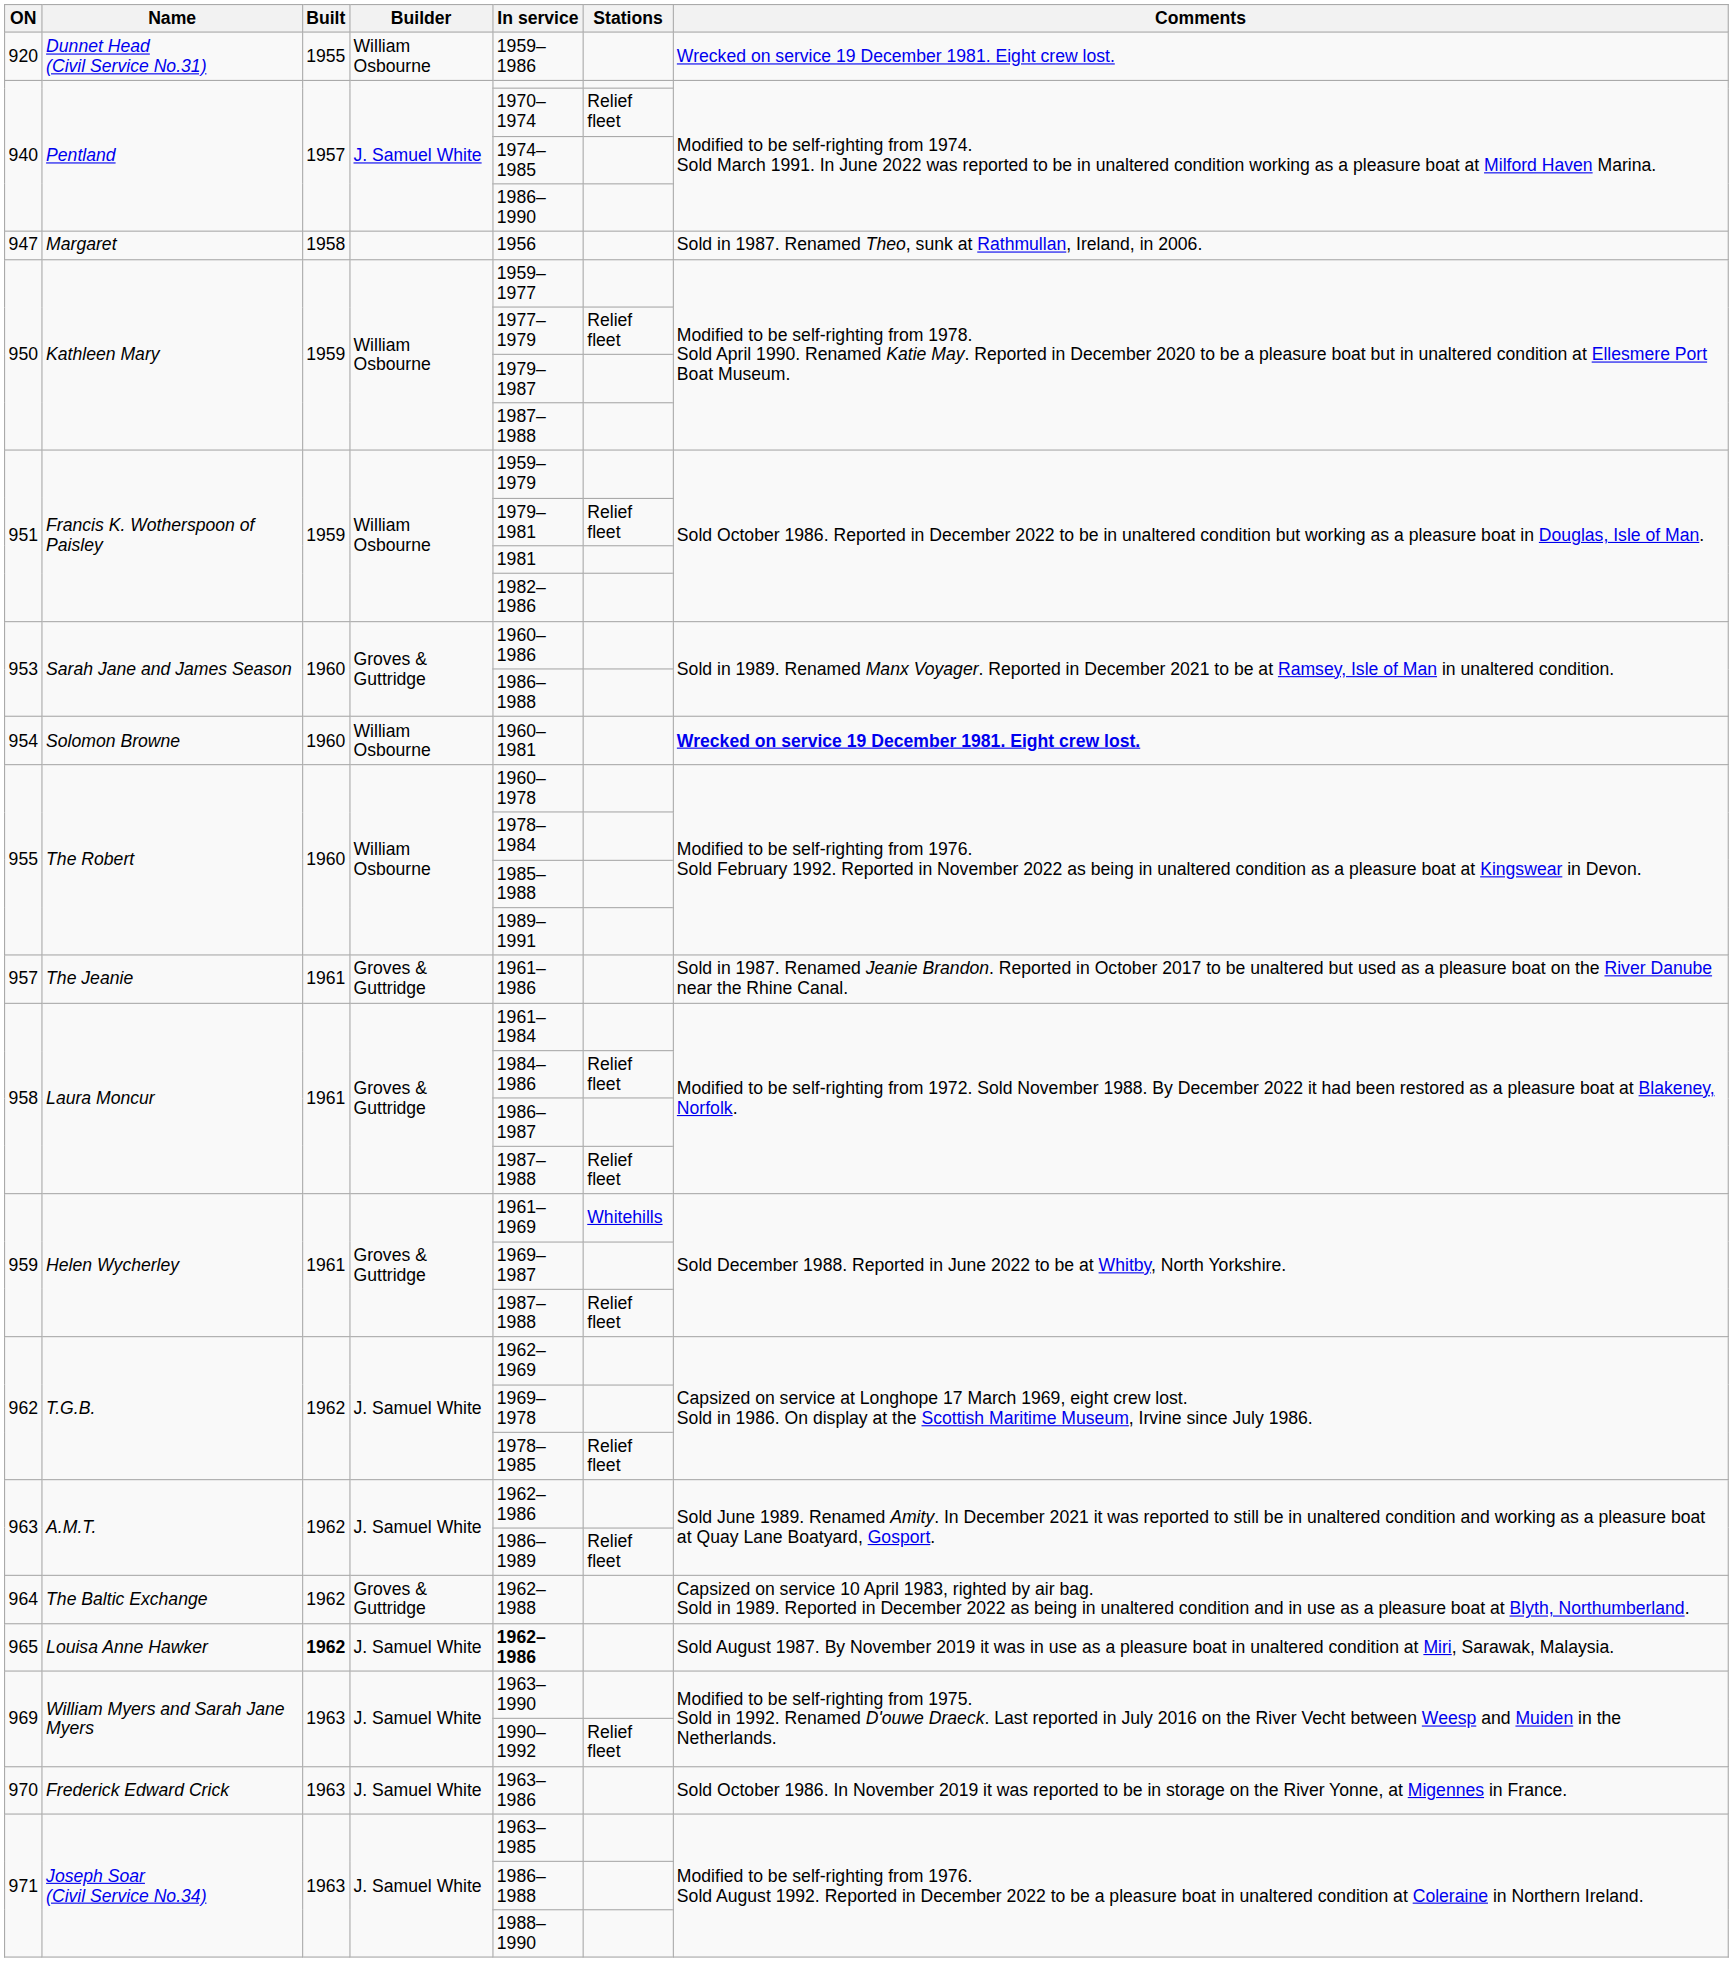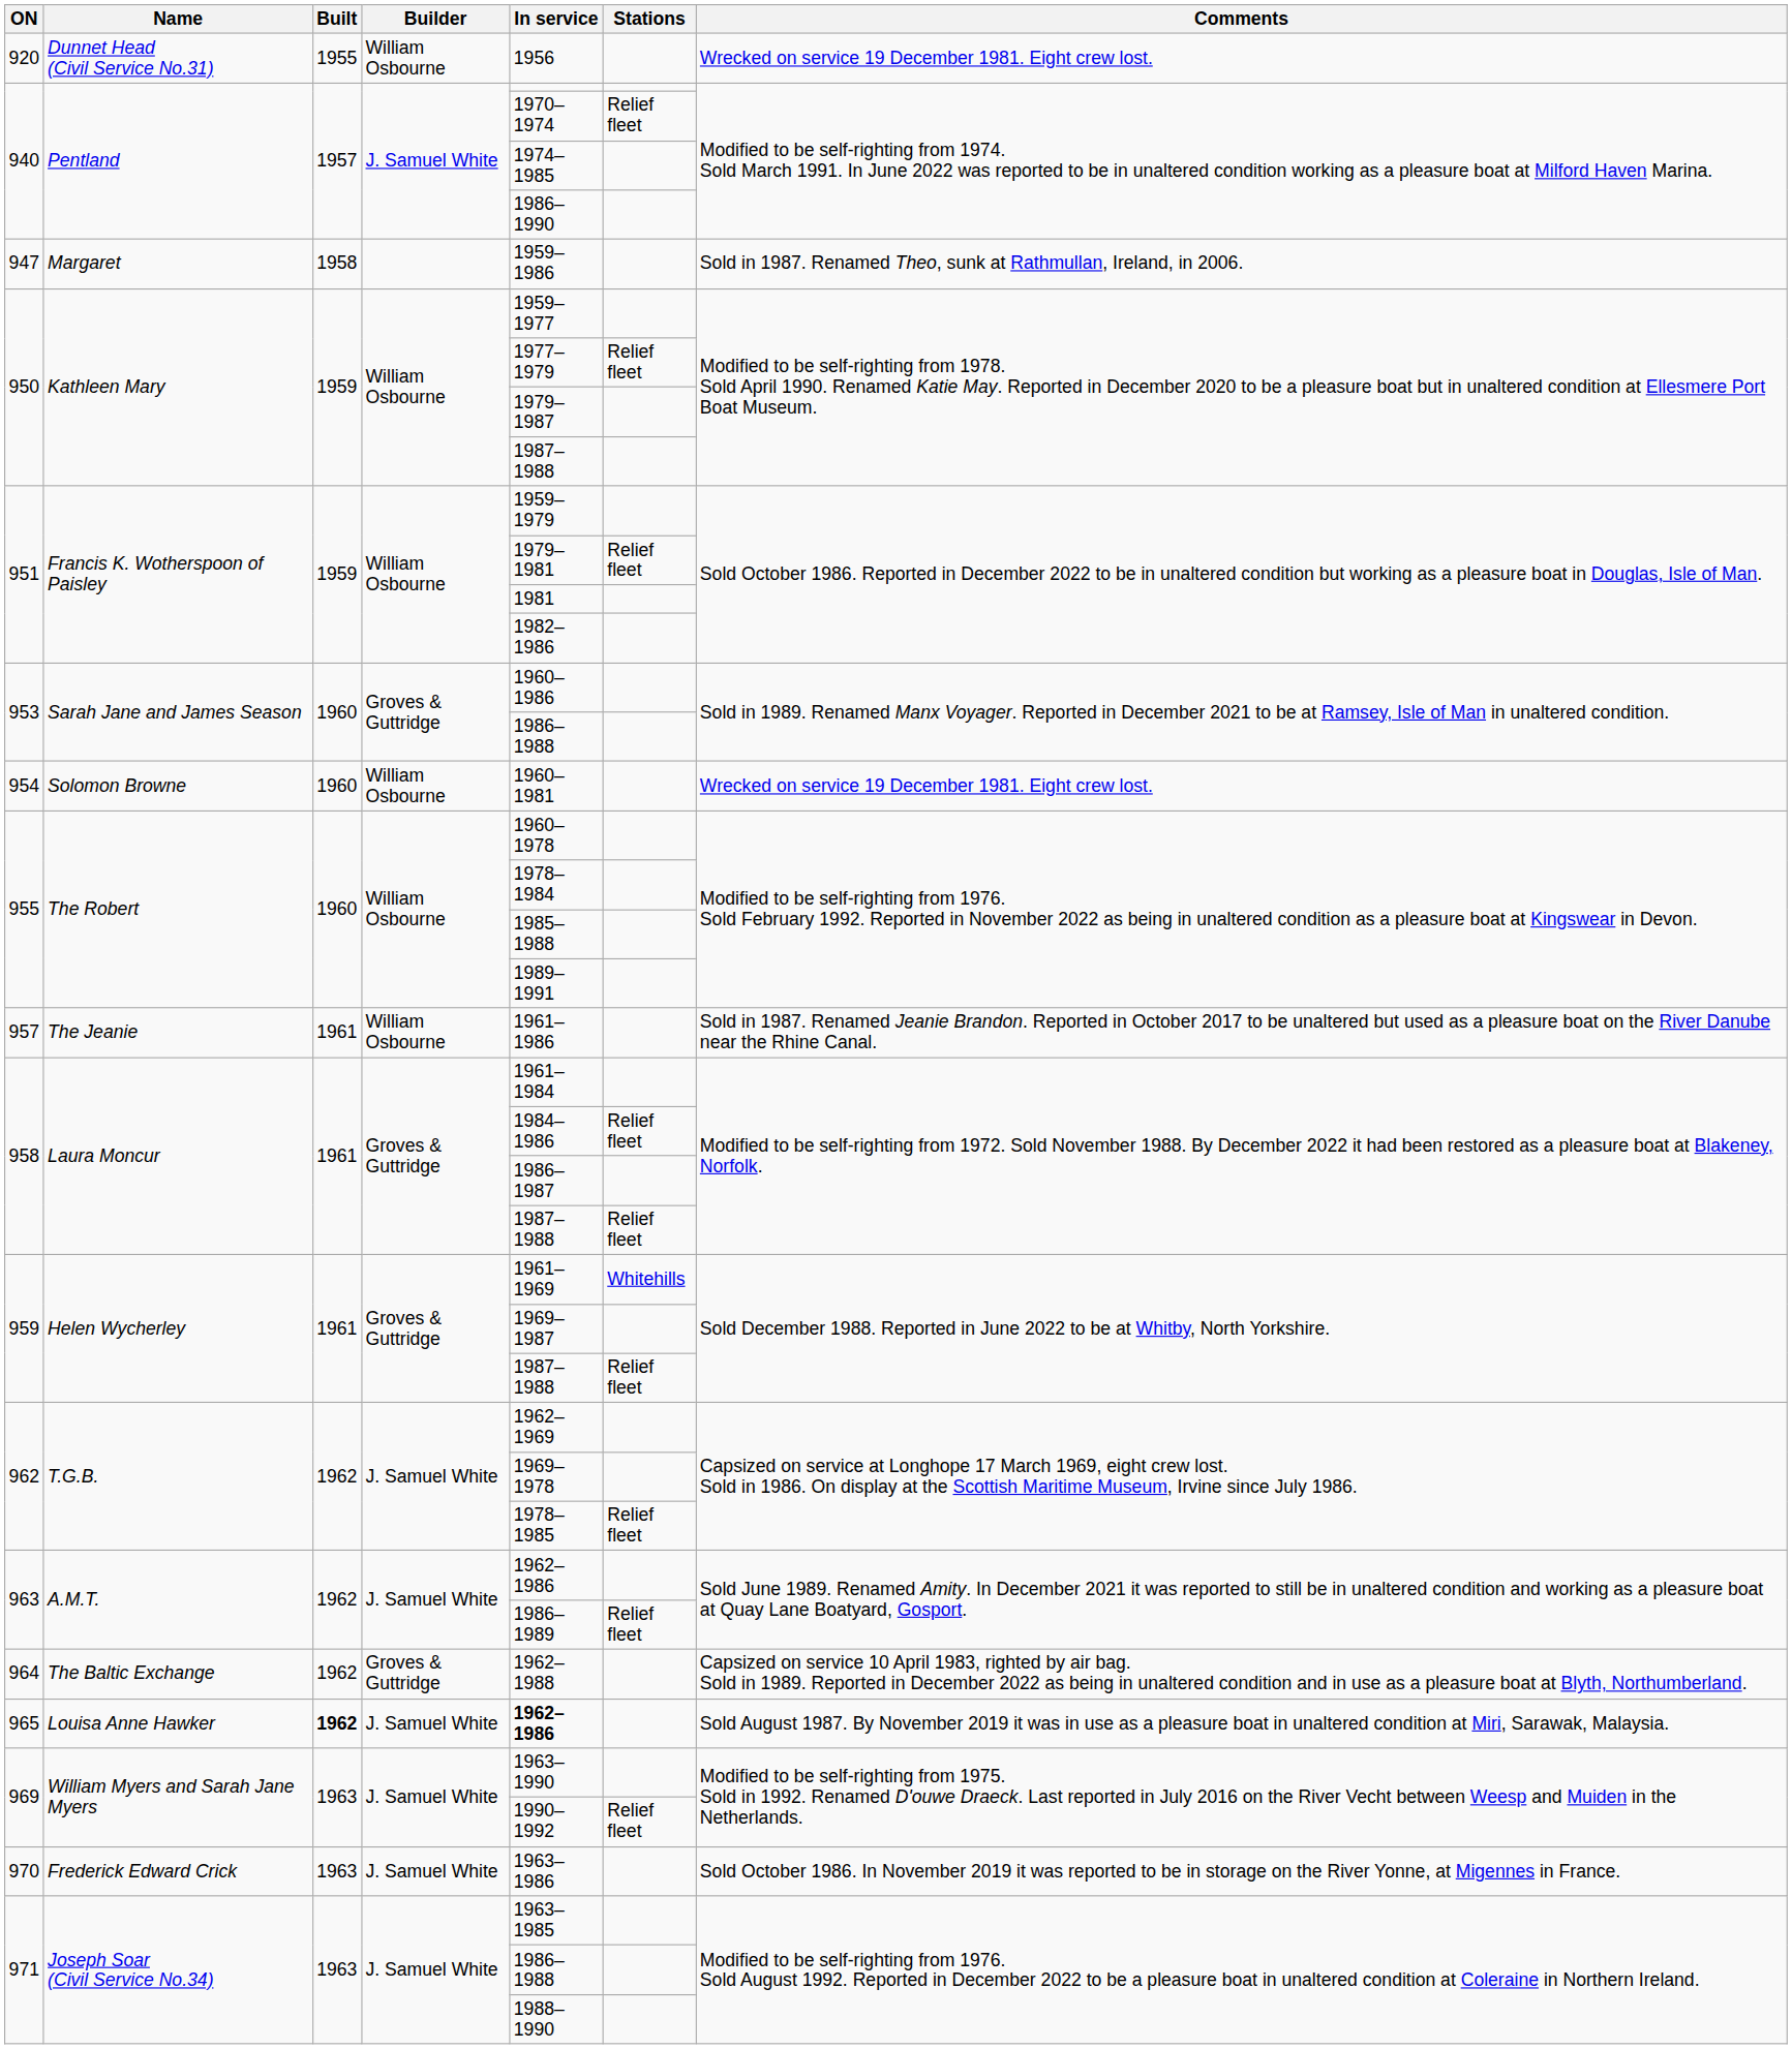920 | In service: 1959–1986 -> 1956
947 | In service: 1956 -> 1959–1986
954 | Comments: bold -> normal
957 | Builder: Groves & Guttridge -> William Osbourne
